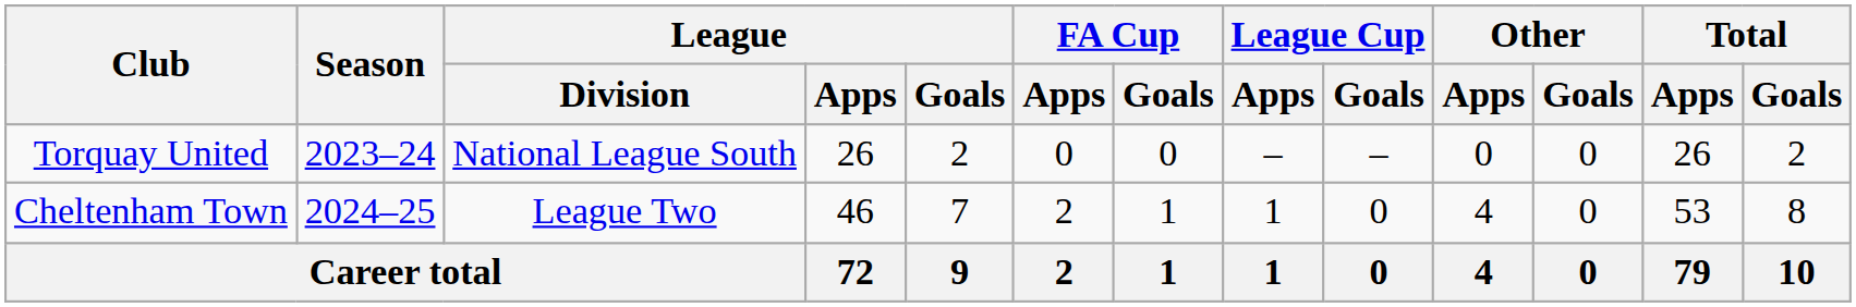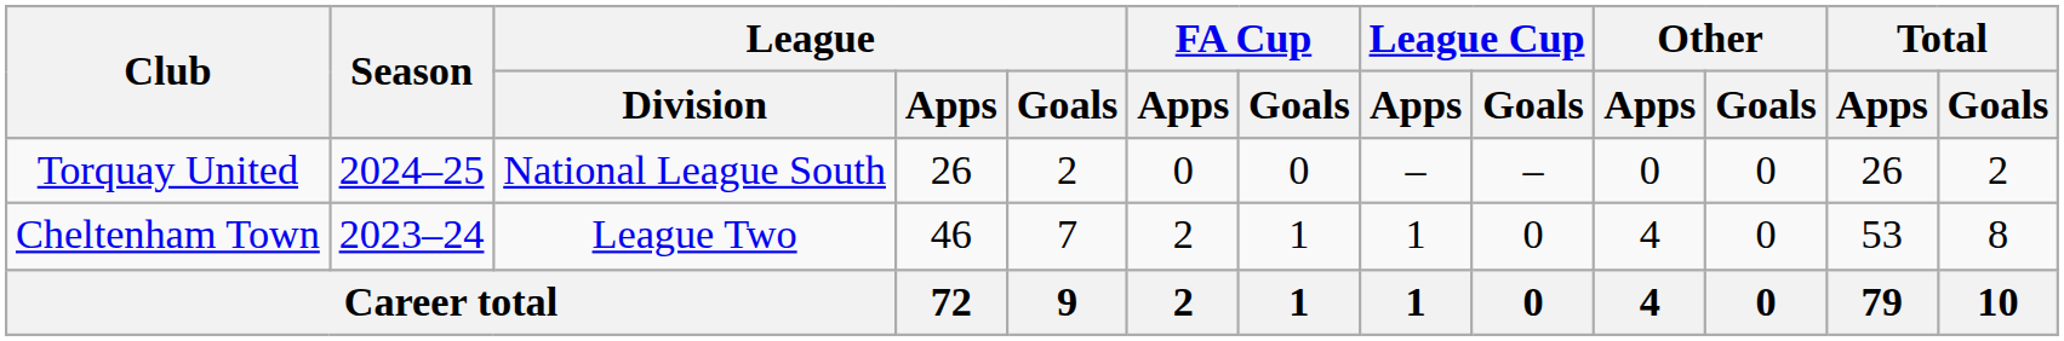Torquay United | Season: 2023–24 -> 2024–25
Cheltenham Town | Season: 2024–25 -> 2023–24
